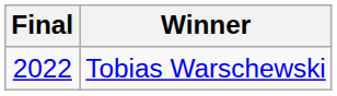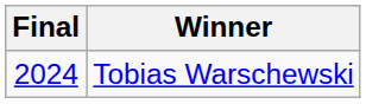Tobias Warschewski | Final: 2022 -> 2024
